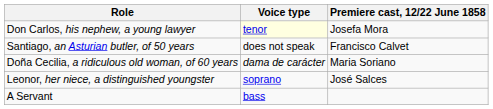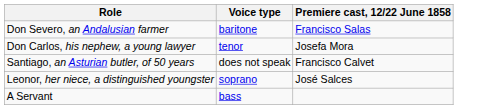+ row: Don Severo, an Andalusian farmer | baritone | Francisco Salas
Don Carlos, his nephew, a young lawyer | Voice type: lightyellow background -> no background
- row: Doña Cecilia, a ridiculous old woman, of 60 years | dama de carácter | Maria Soriano
